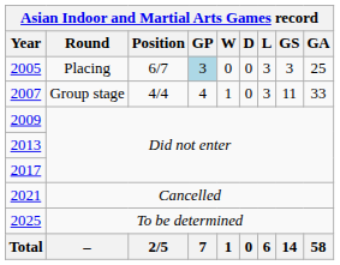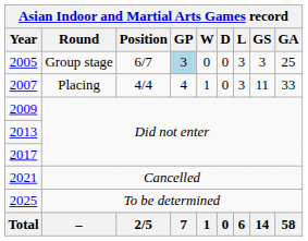2005 | Round: Placing -> Group stage
2007 | Round: Group stage -> Placing
